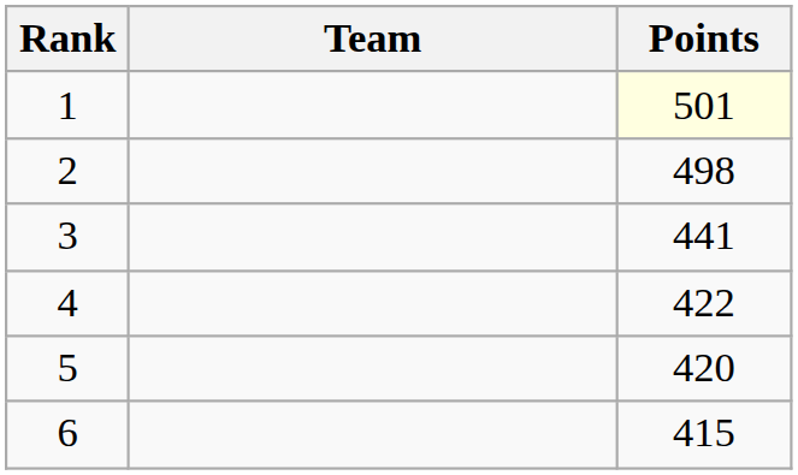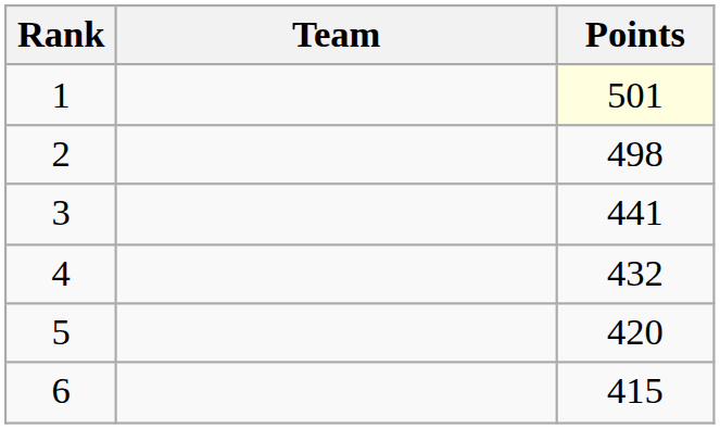4 | Points: 422 -> 432
